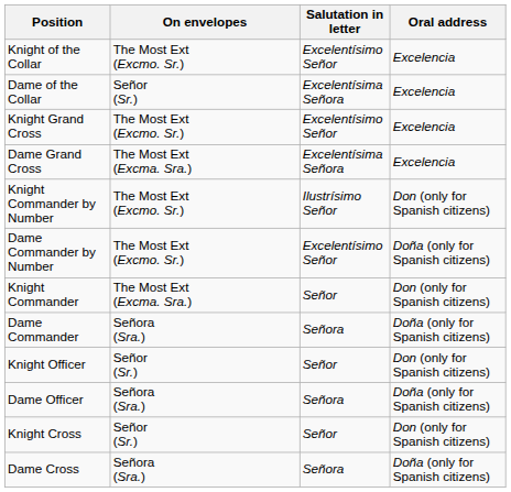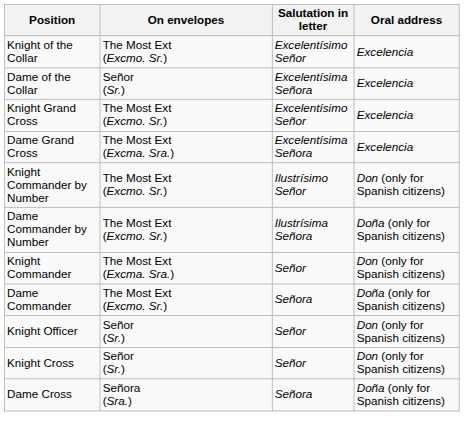Dame Commander by Number | Salutation in letter: Excelentísimo Señor -> Ilustrísima Señora
Dame Commander | On envelopes: Señora (Sra.) -> The Most Ext (Excmo. Sr.)
- row: Dame Officer | Señora (Sra.) | Señora | Doña (only for Spanish citizens)
